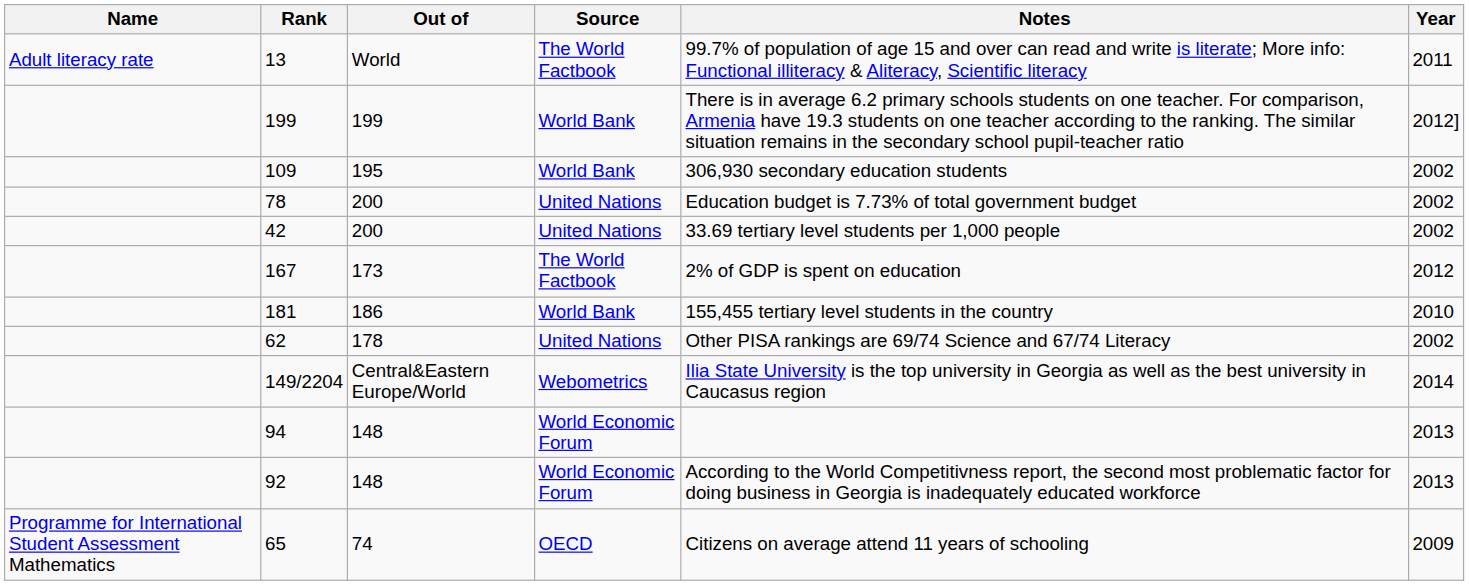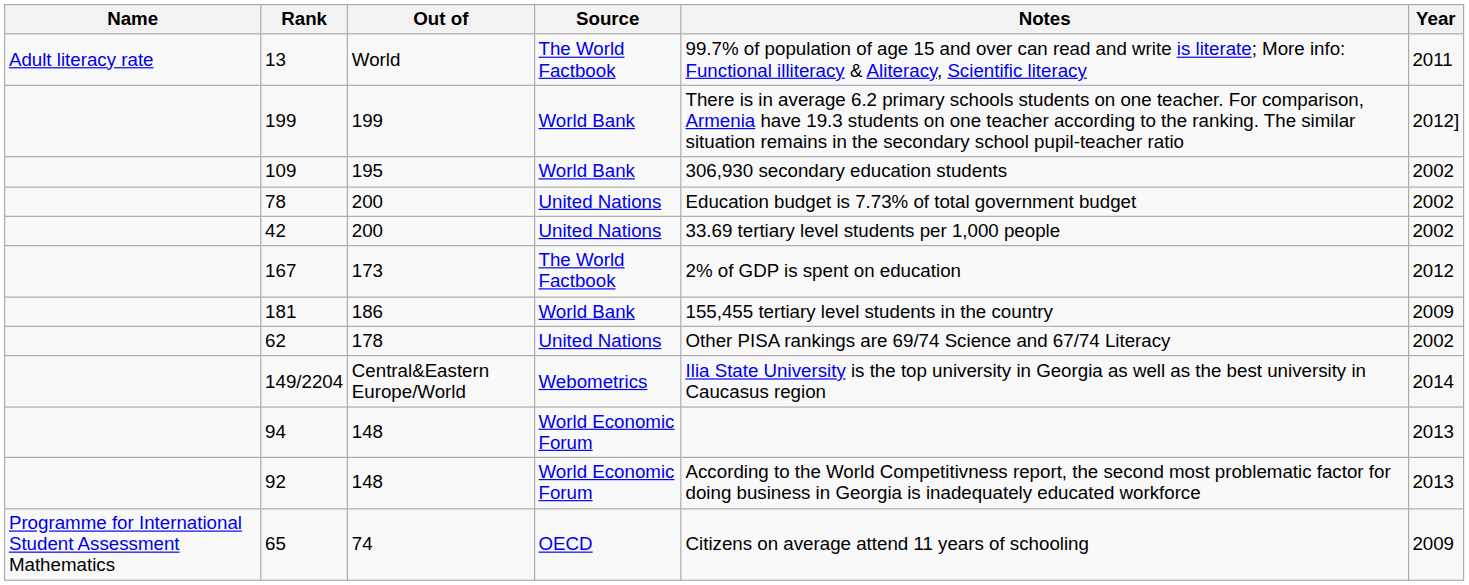181 | Year: 2010 -> 2009
